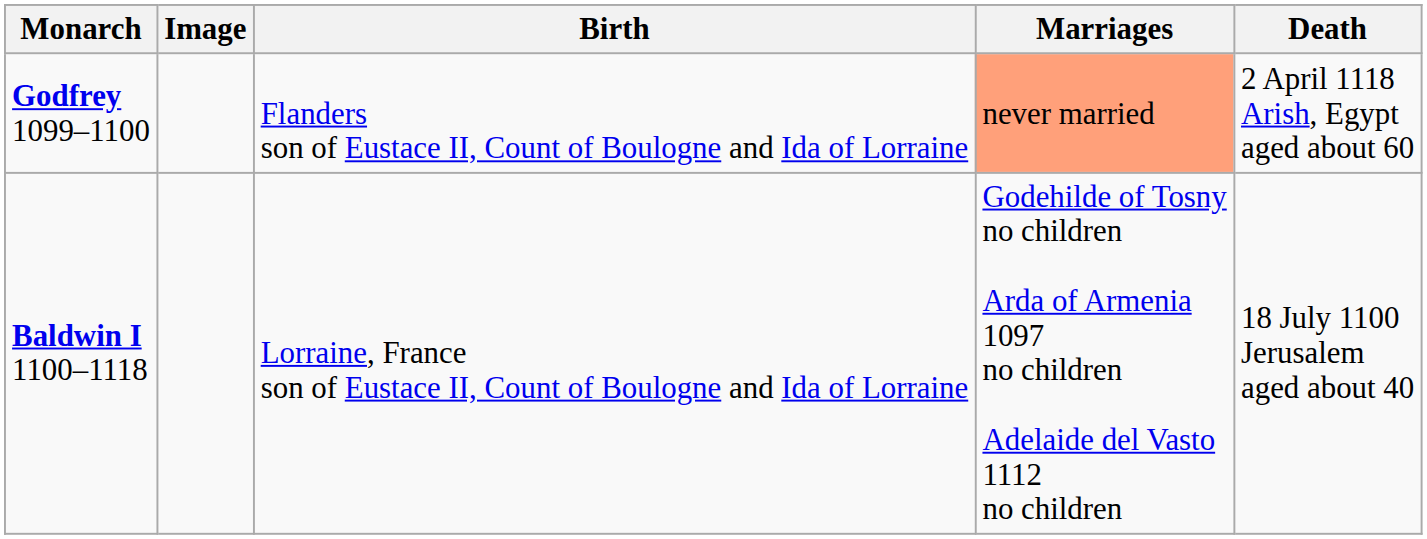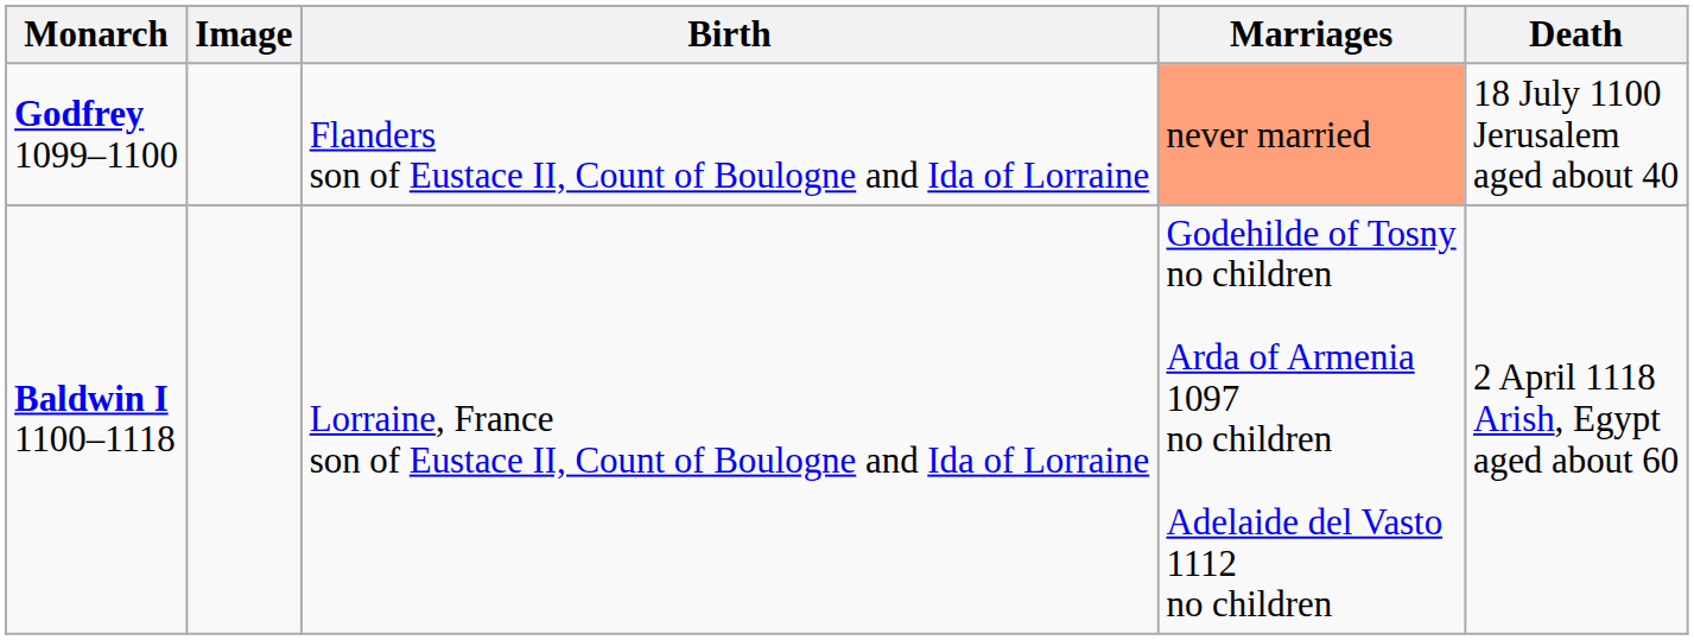Godfrey 1099–1100 | Death: 2 April 1118 Arish, Egypt aged about 60 -> 18 July 1100 Jerusalem aged about 40
Baldwin I 1100–1118 | Death: 18 July 1100 Jerusalem aged about 40 -> 2 April 1118 Arish, Egypt aged about 60
